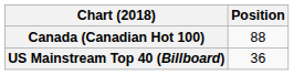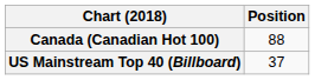US Mainstream Top 40 (Billboard) | Position: 36 -> 37
